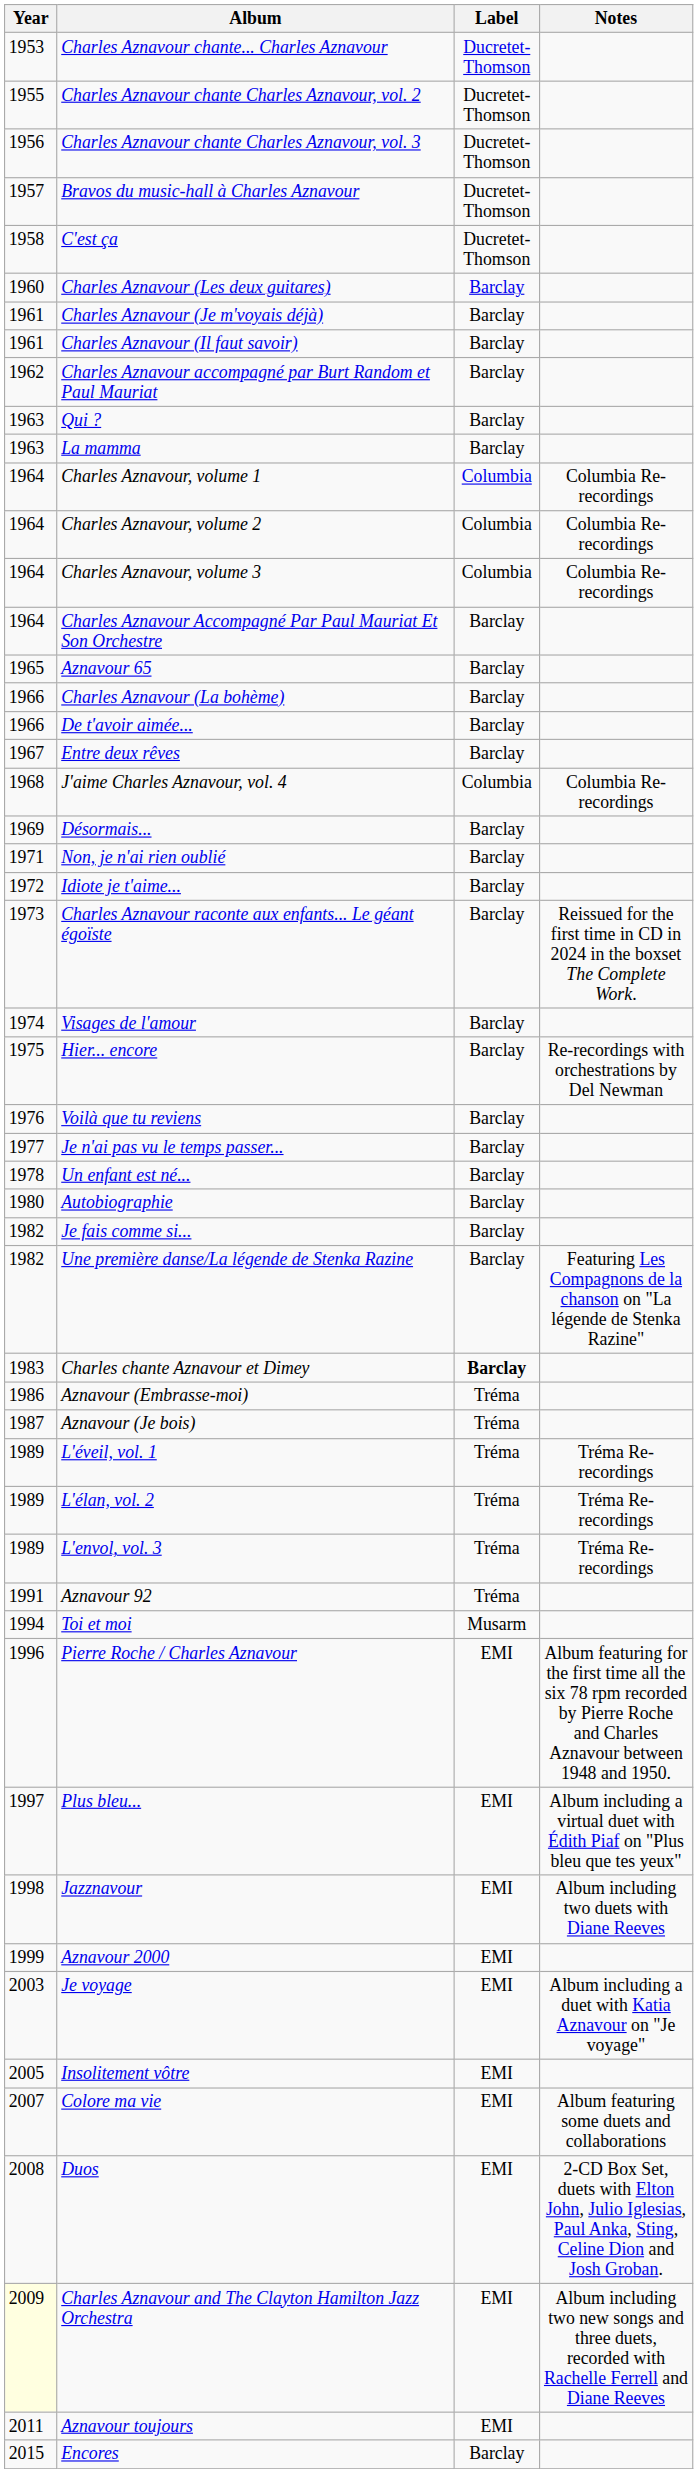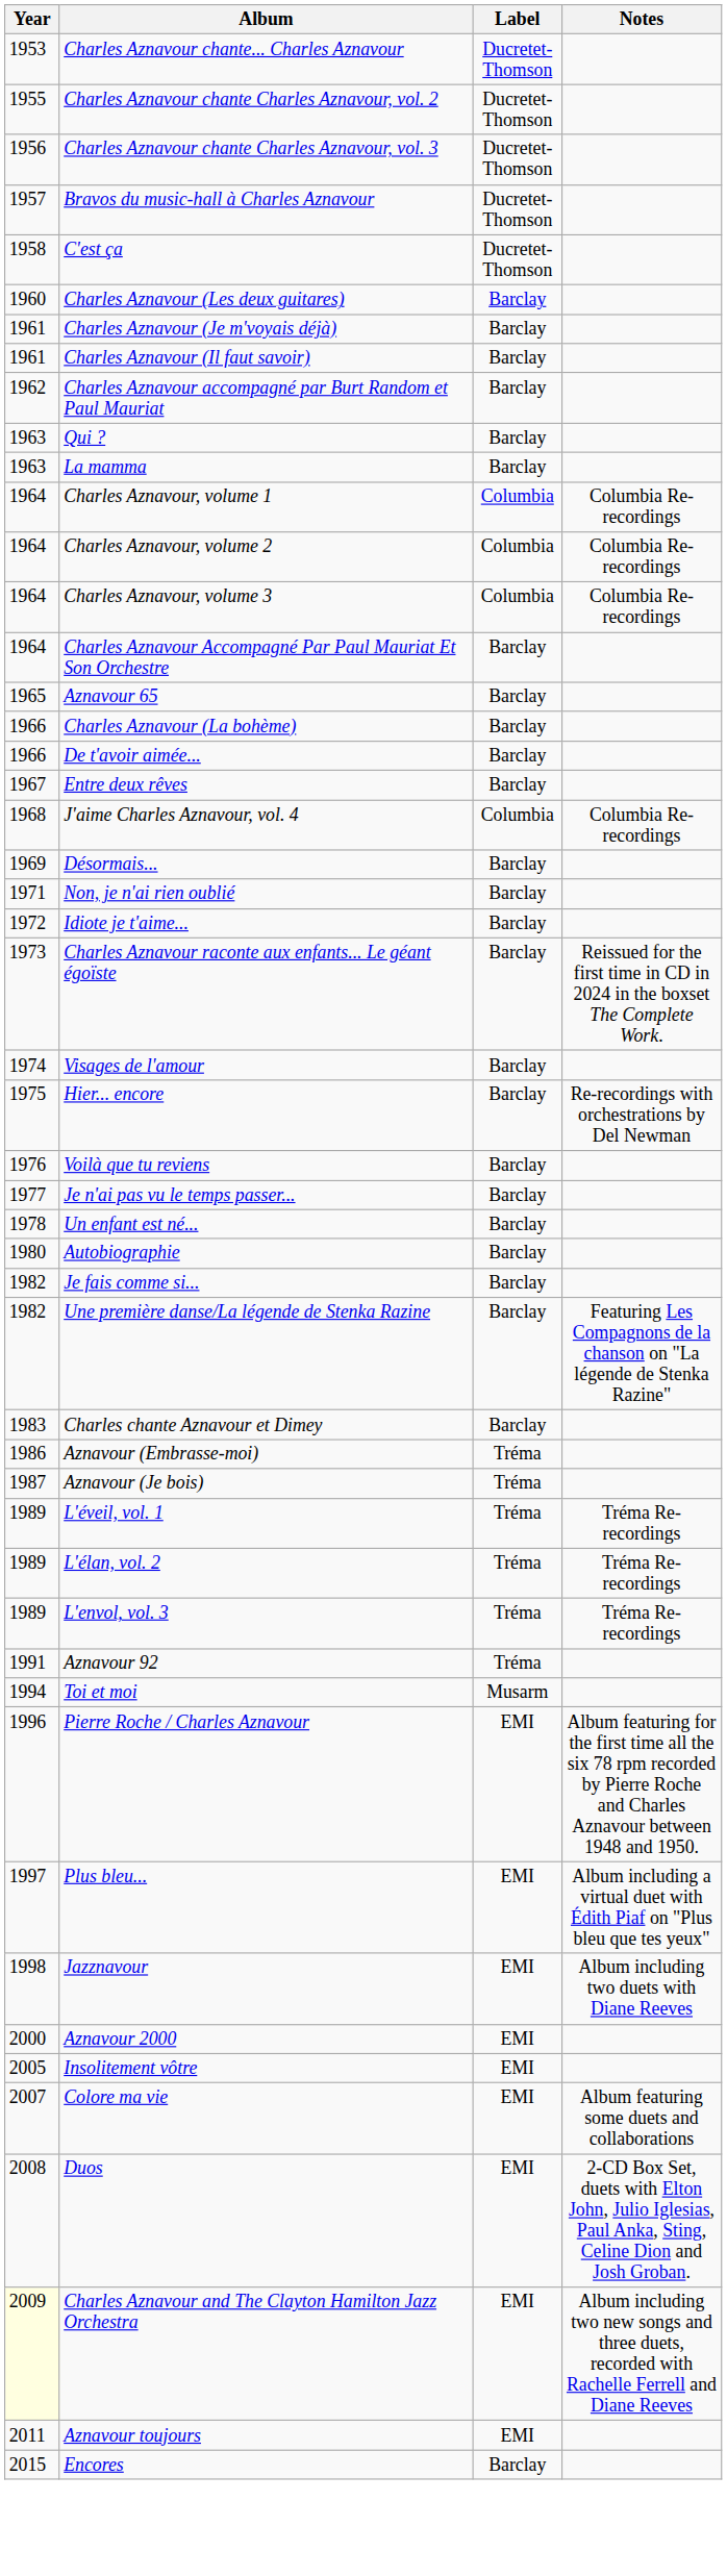Charles chante Aznavour et Dimey | Label: bold -> normal
Aznavour 2000 | Year: 1999 -> 2000
- row: 2003 | Je voyage | EMI | Album including a duet with Katia Aznavour on "Je voyage"
